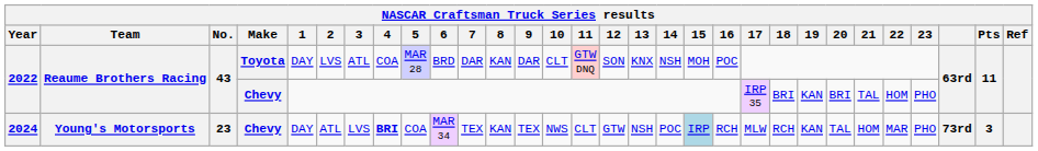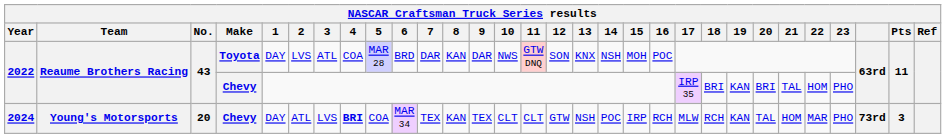2022 / Toyota | 10: CLT -> NWS
2024 | No.: 23 -> 20
2024 | 10: NWS -> CLT
2024 | 15: lightblue background -> no background
